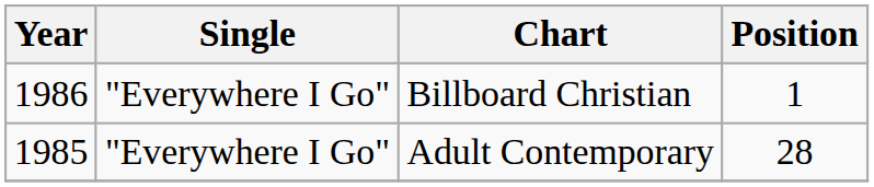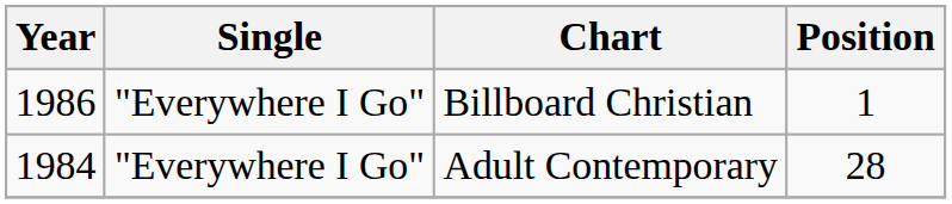Adult Contemporary | Year: 1985 -> 1984
